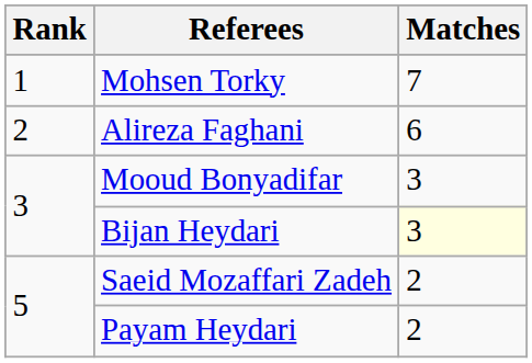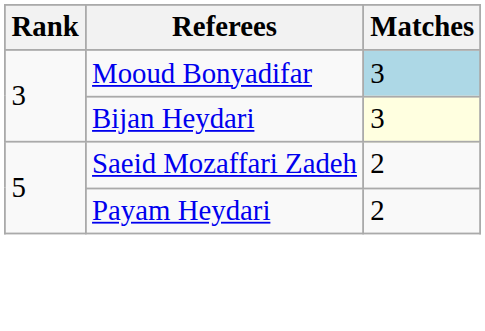- row: 1 | Mohsen Torky | 7
- row: 2 | Alireza Faghani | 6
Mooud Bonyadifar | Matches: no background -> lightblue background
